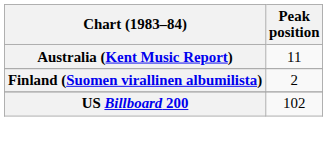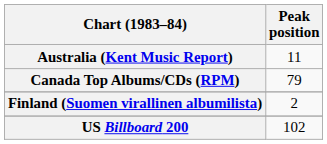+ row: Canada Top Albums/CDs (RPM) | 79
